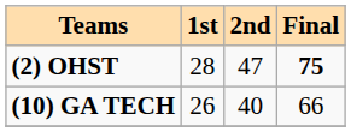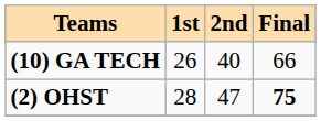rows swapped: (10) GA TECH <-> (2) OHST
